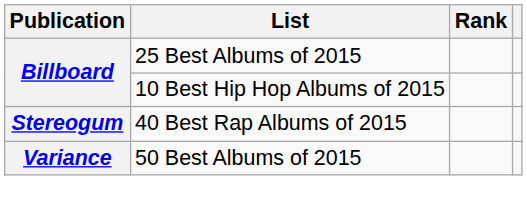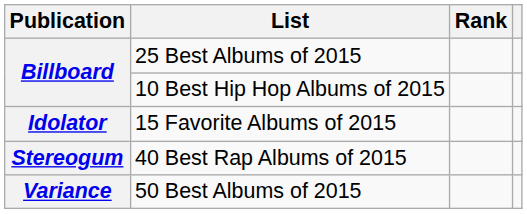+ row: Idolator | 15 Favorite Albums of 2015
